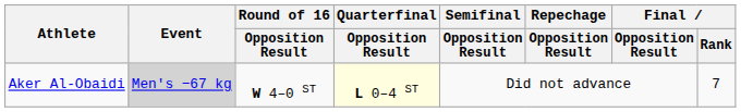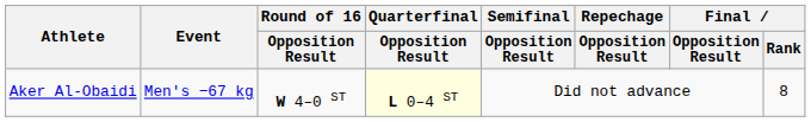Aker Al-Obaidi | Event: lightgrey background -> no background
Aker Al-Obaidi | Final / Rank: 7 -> 8
